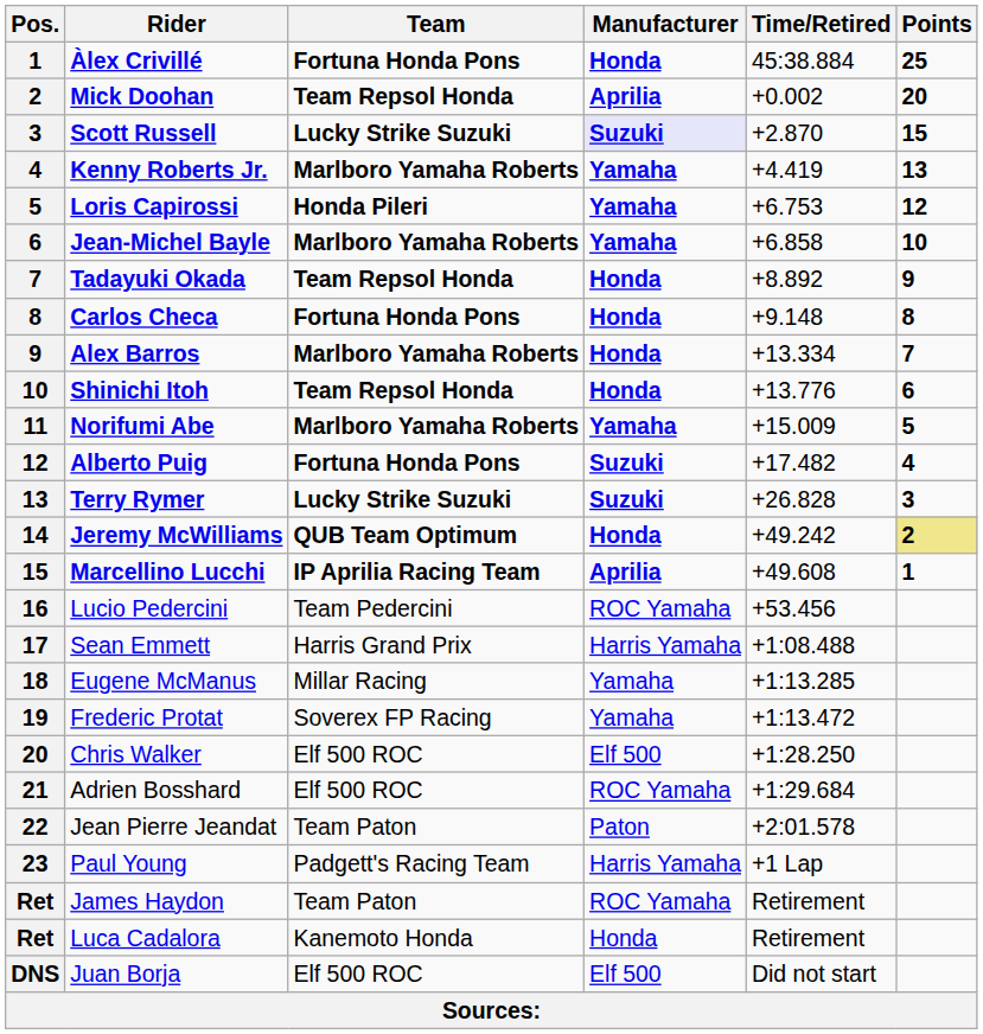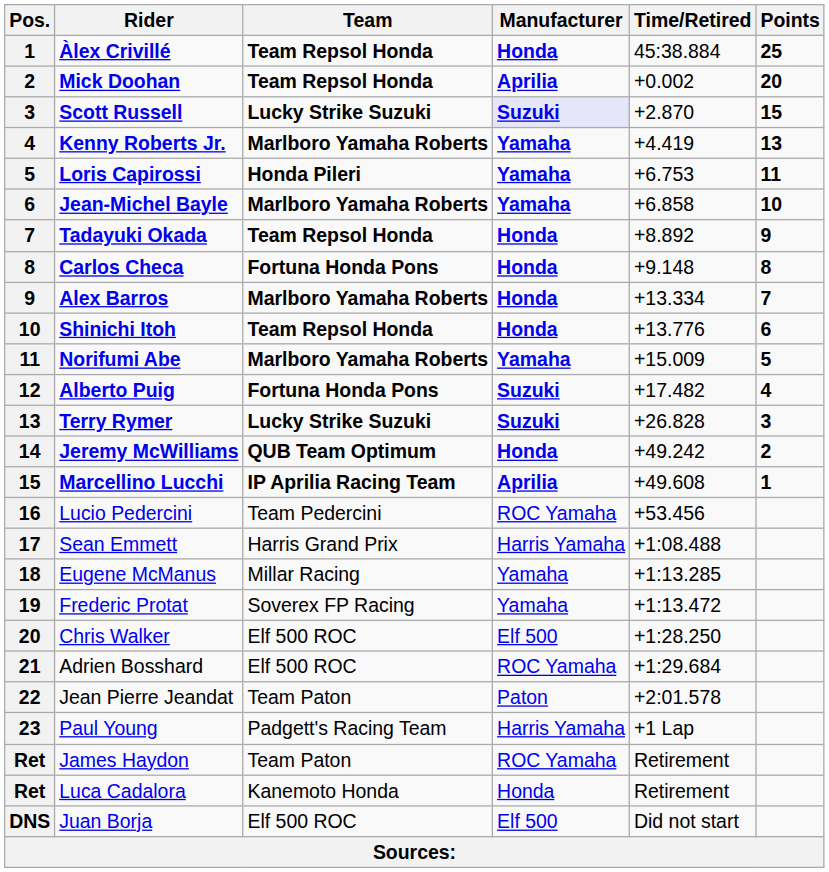Àlex Crivillé | Team: Fortuna Honda Pons -> Team Repsol Honda
Loris Capirossi | Points: 12 -> 11
Jeremy McWilliams | Points: khaki background -> no background
